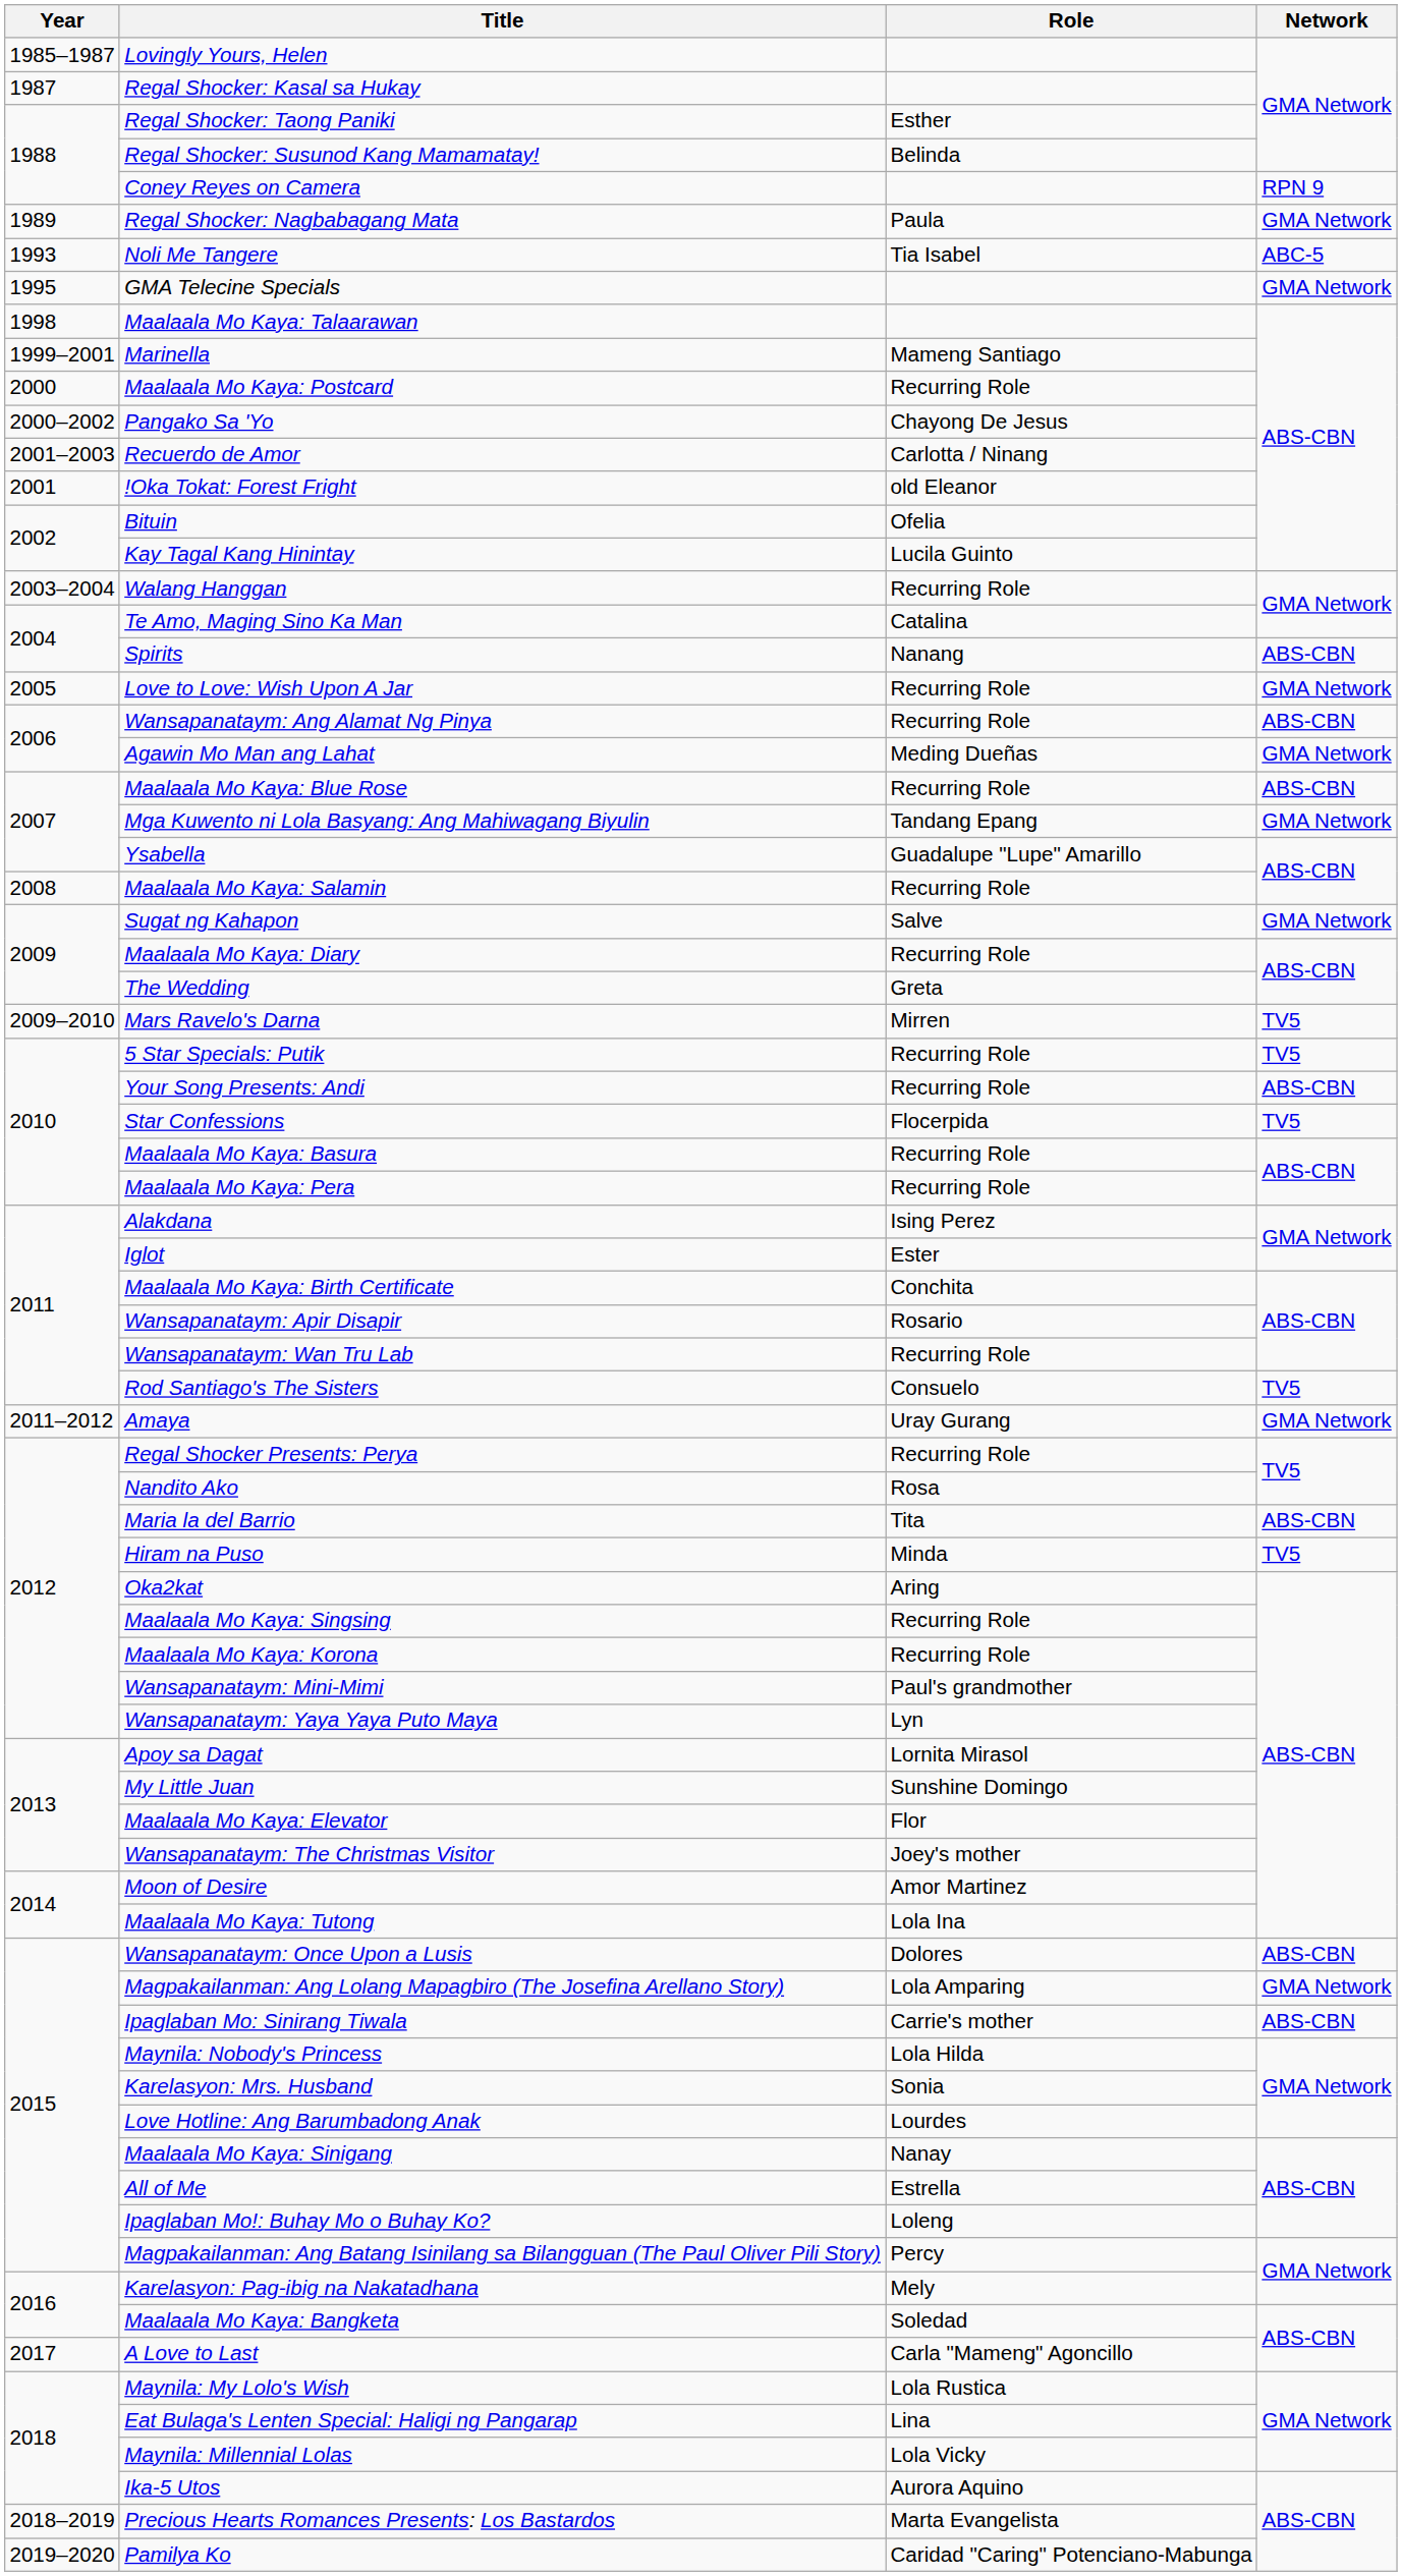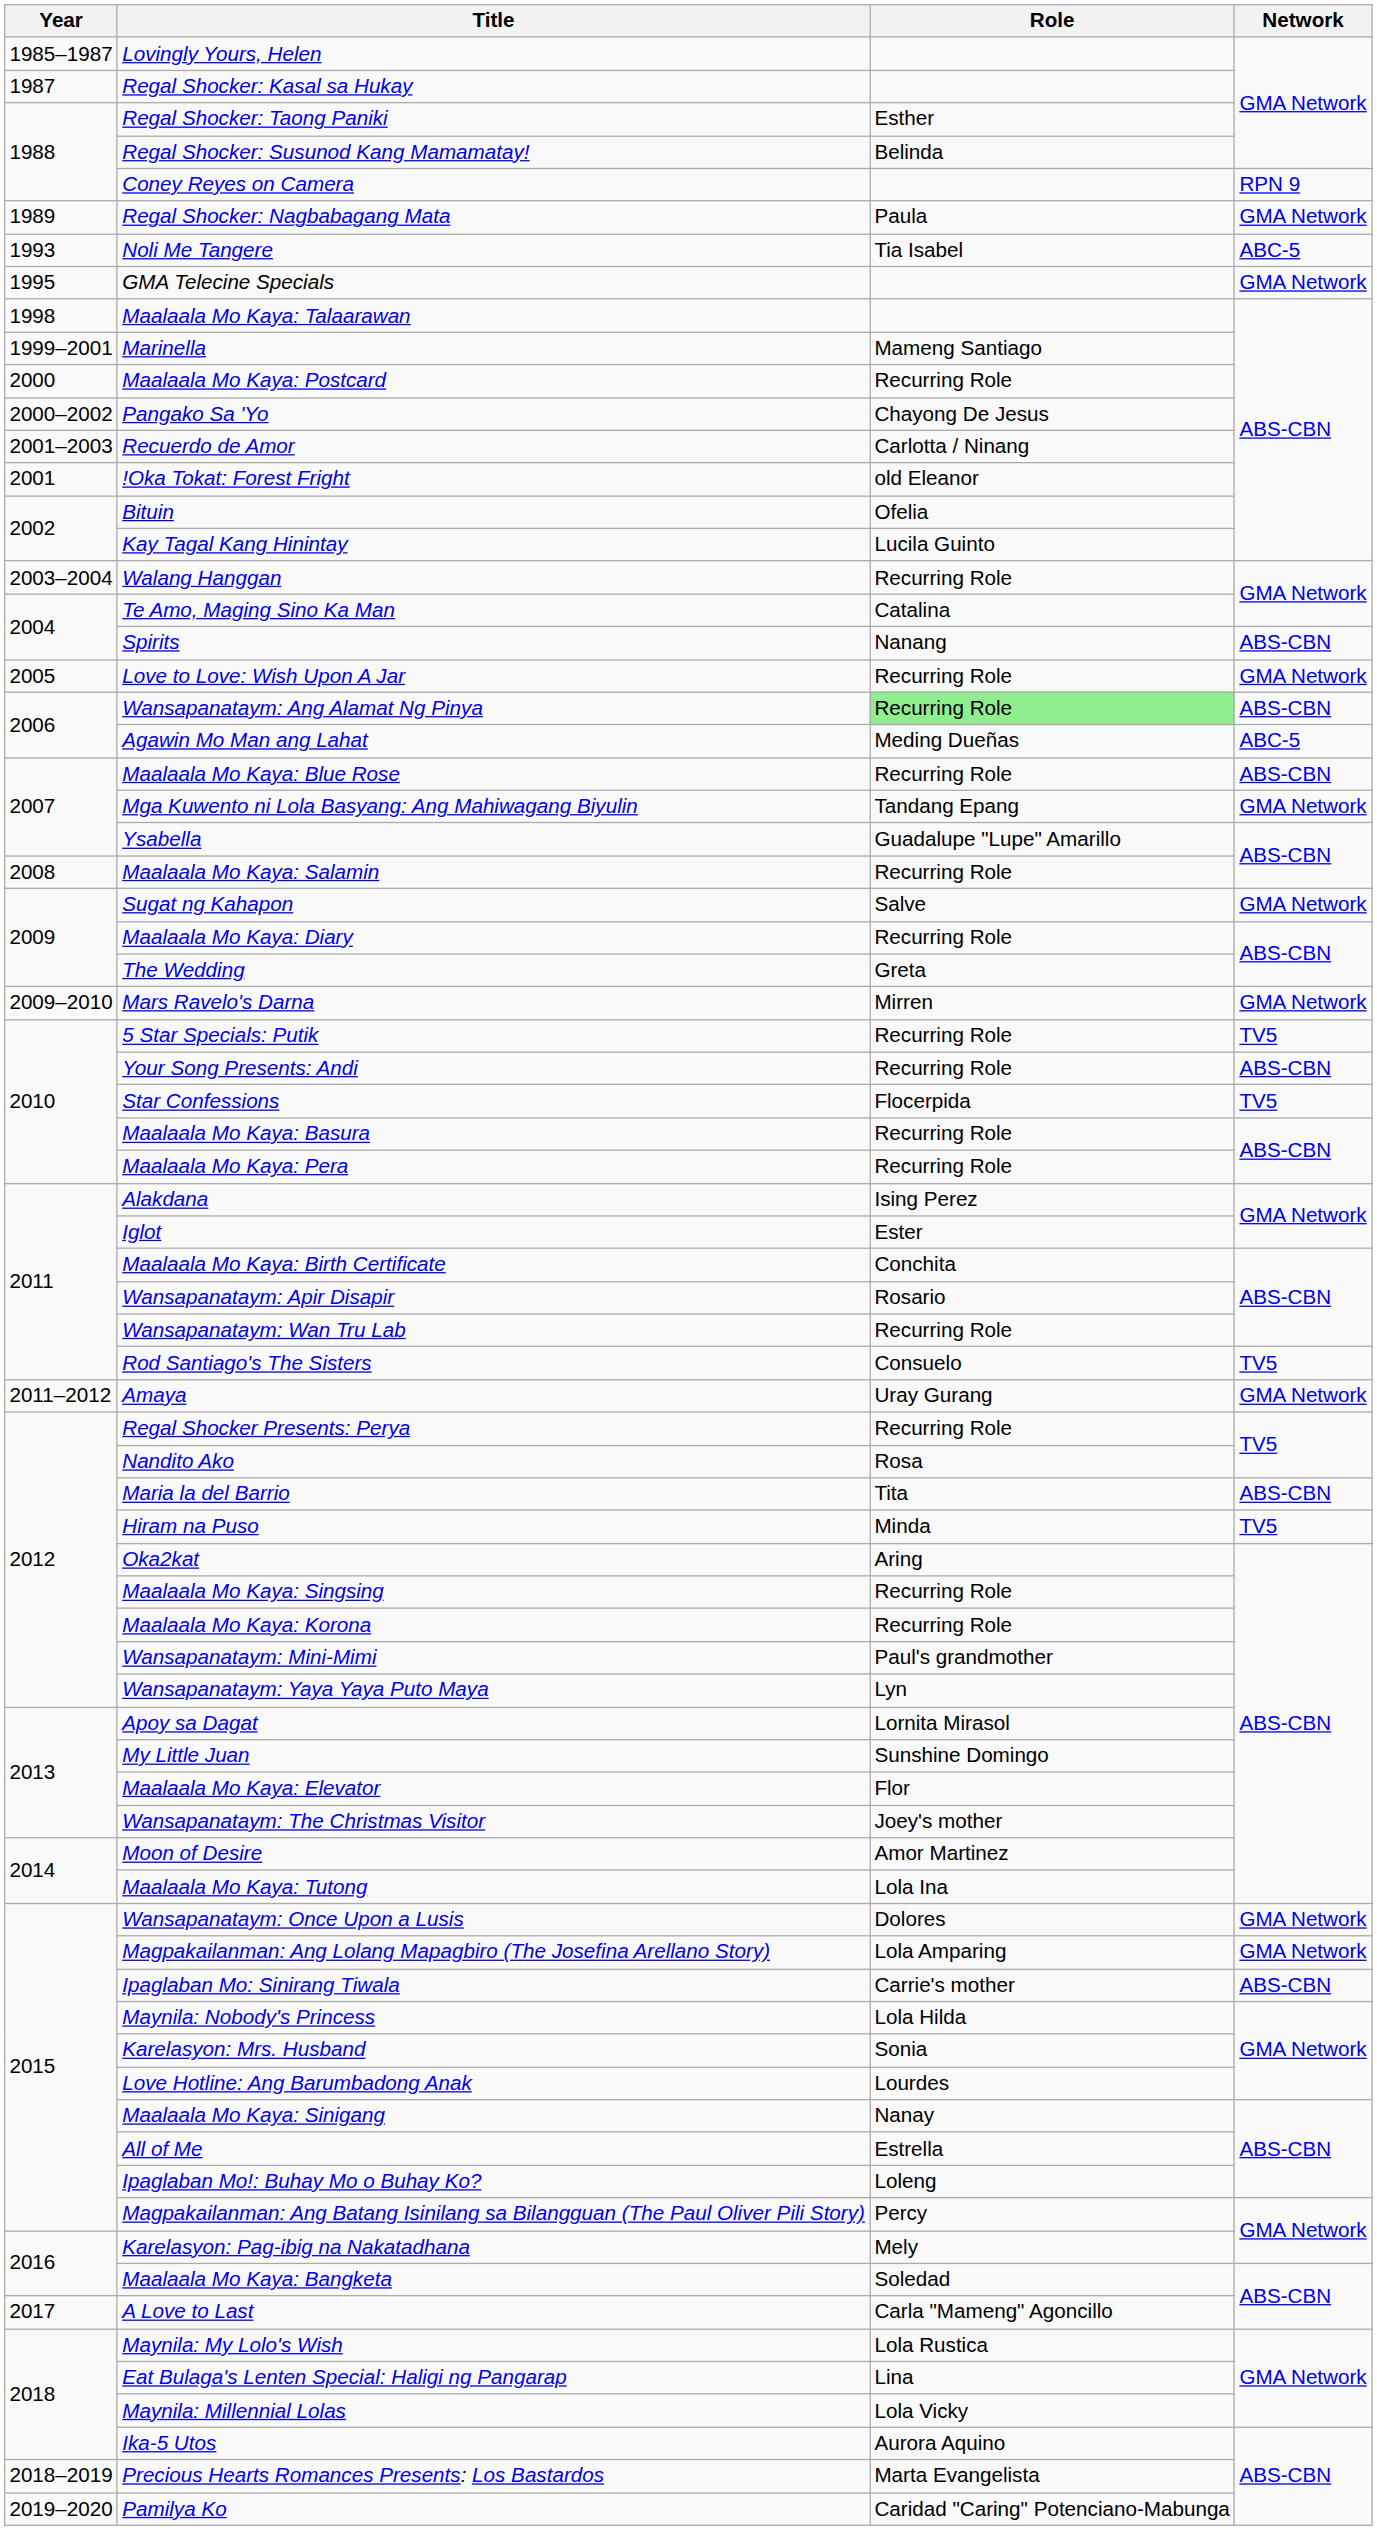Wansapanataym: Ang Alamat Ng Pinya | Role: no background -> lightgreen background
Agawin Mo Man ang Lahat | Network: GMA Network -> ABC-5
Mars Ravelo's Darna | Network: TV5 -> GMA Network
Wansapanataym: Once Upon a Lusis | Network: ABS-CBN -> GMA Network
